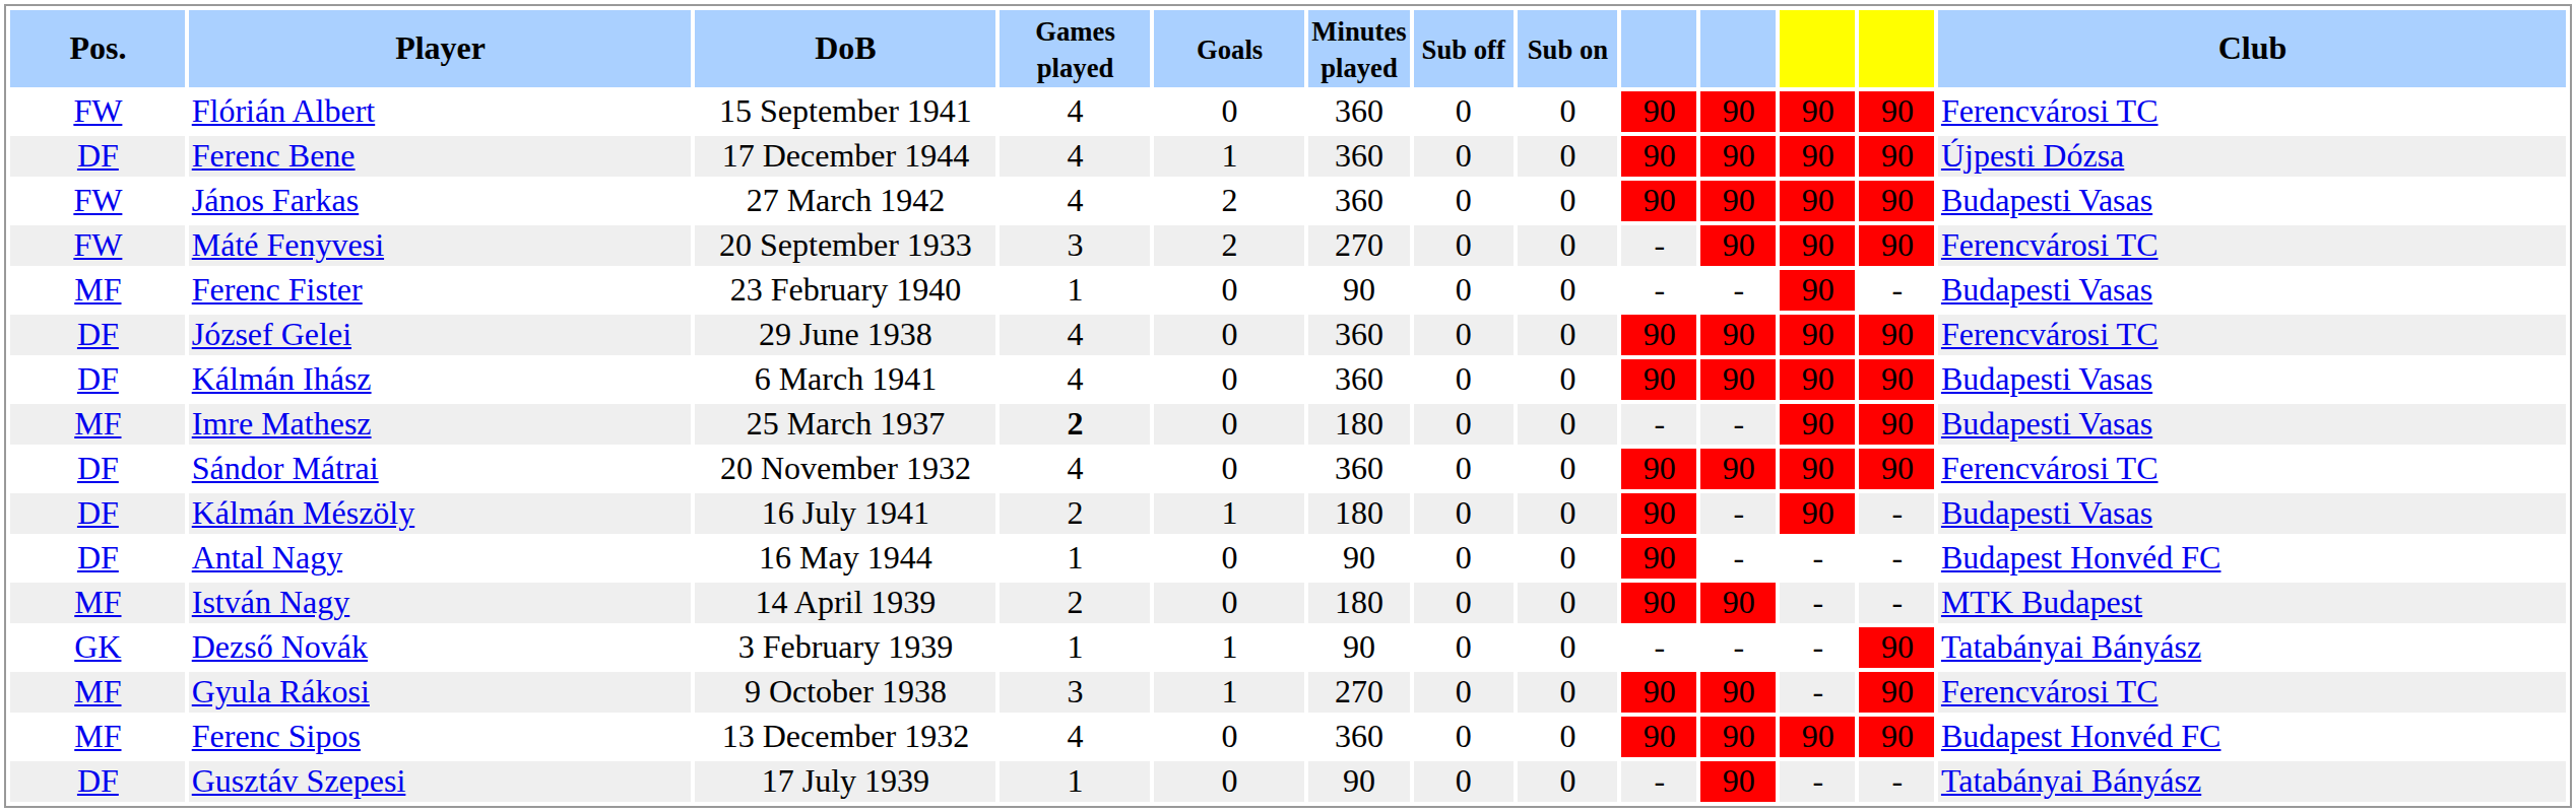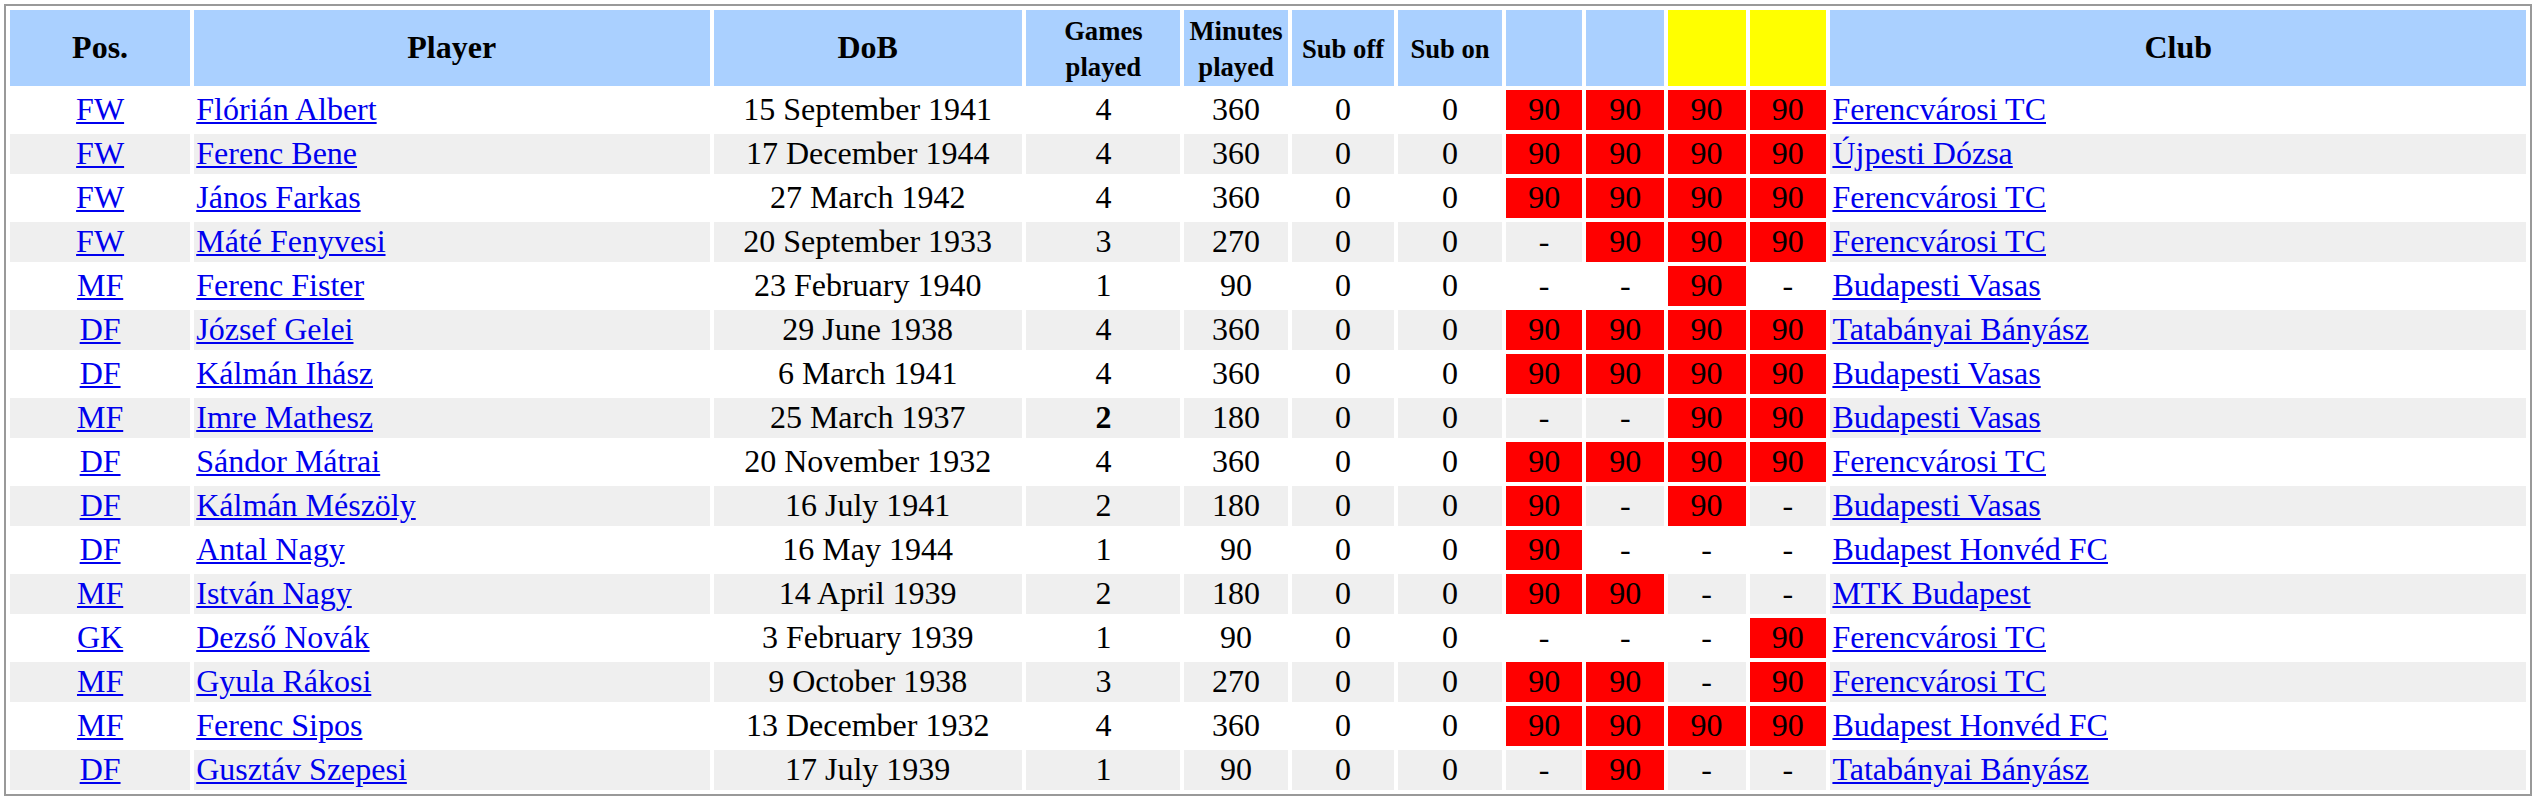- column: Goals | 0 | 1 | 2 | 2 | 0 | 0 | 0 | 0 | 0 | 1 | 0 | 0 | 1 | 1 | 0 | 0
Ferenc Bene | Pos.: DF -> FW
János Farkas | Club: Budapesti Vasas -> Ferencvárosi TC
József Gelei | Club: Ferencvárosi TC -> Tatabányai Bányász
Dezső Novák | Club: Tatabányai Bányász -> Ferencvárosi TC
